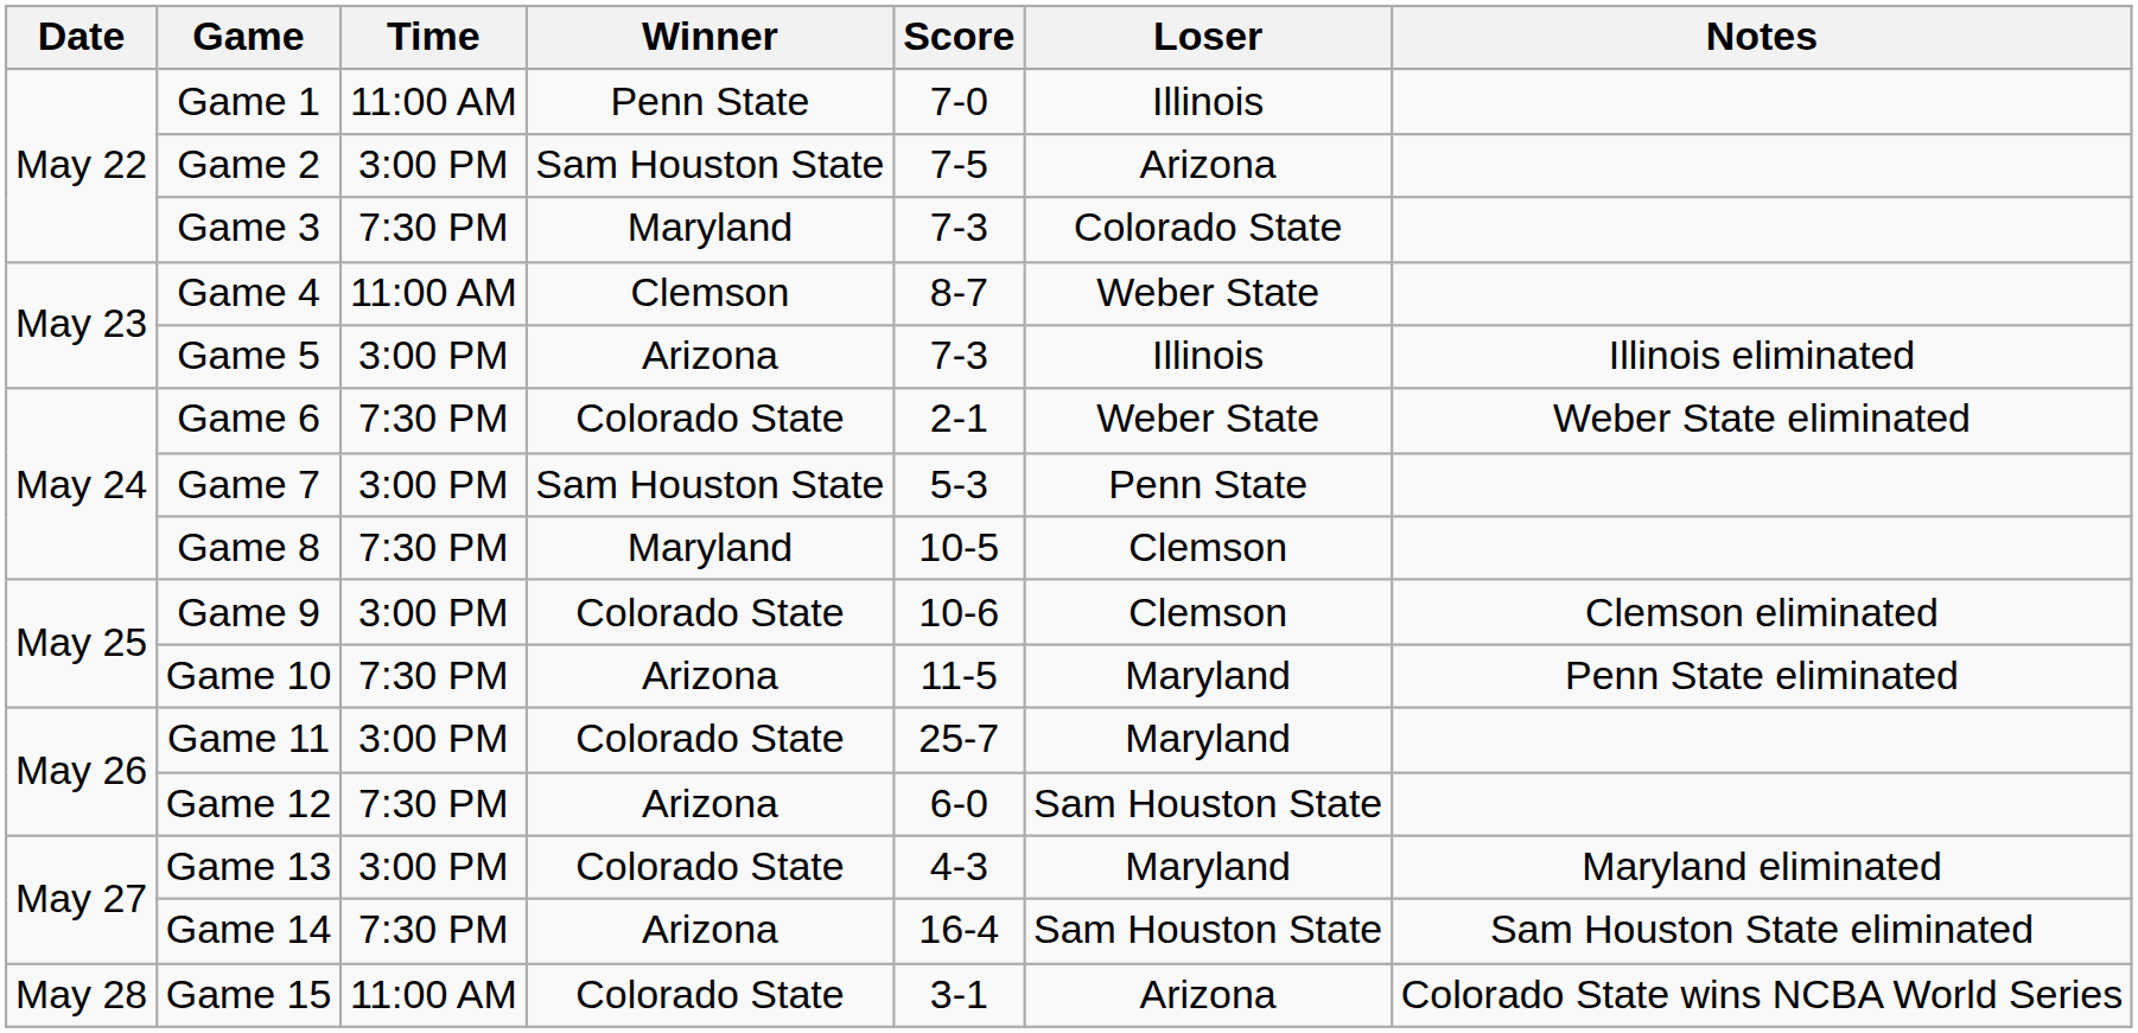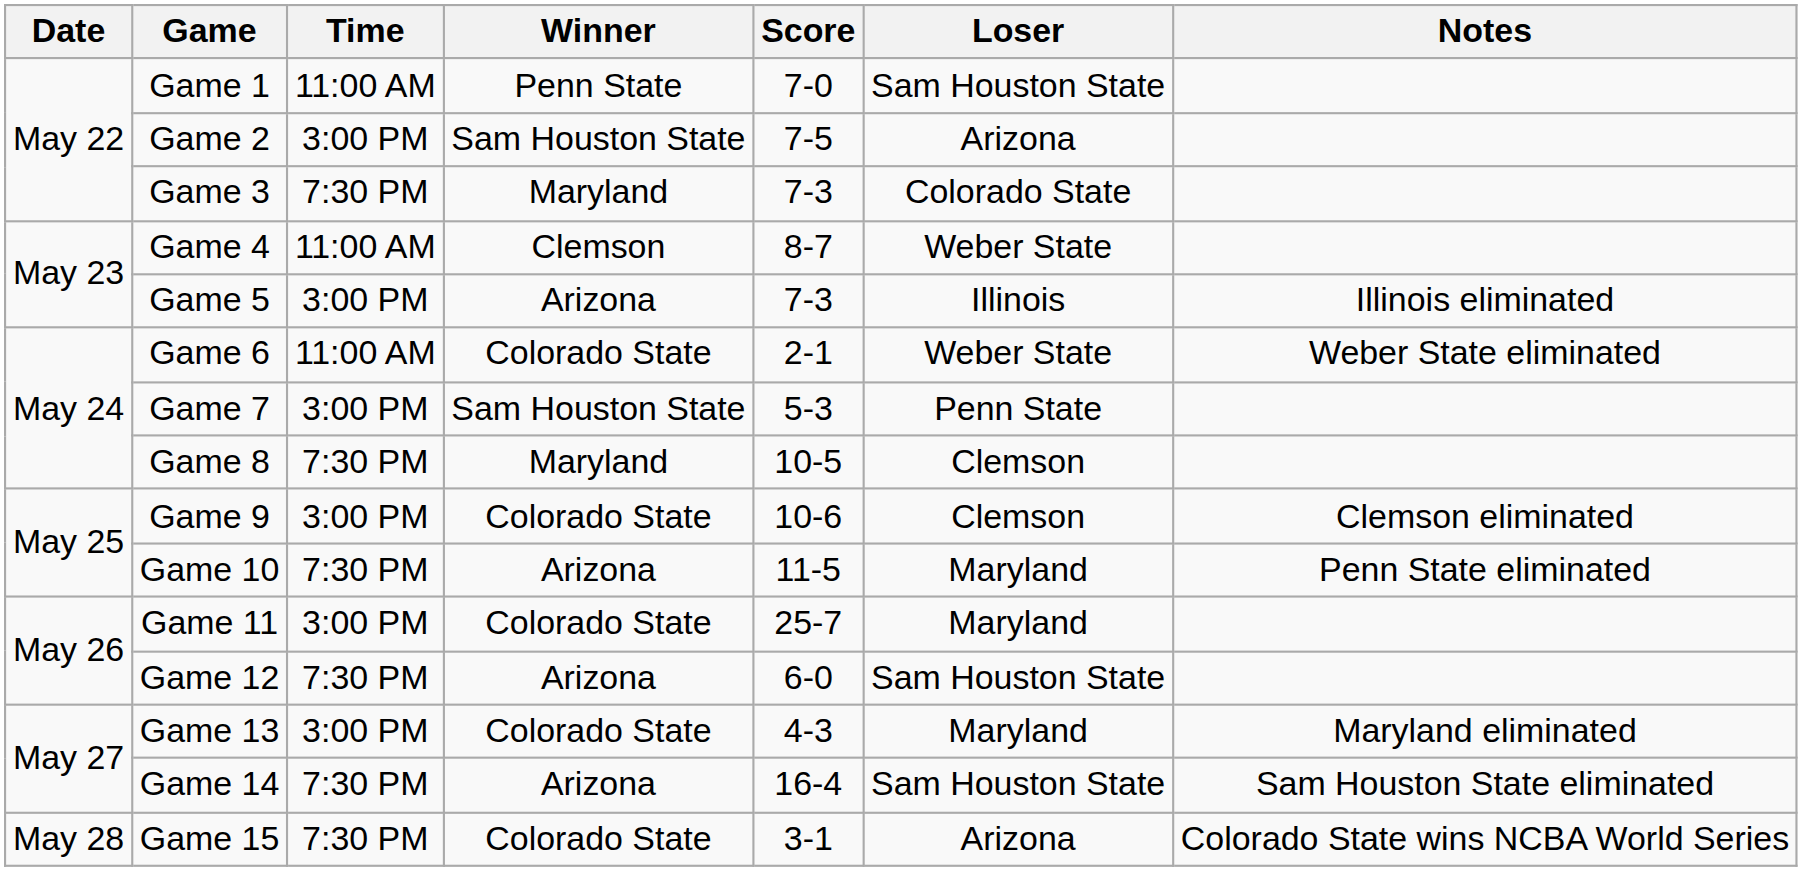Game 1 | Loser: Illinois -> Sam Houston State
Game 6 | Time: 7:30 PM -> 11:00 AM
Game 15 | Time: 11:00 AM -> 7:30 PM
